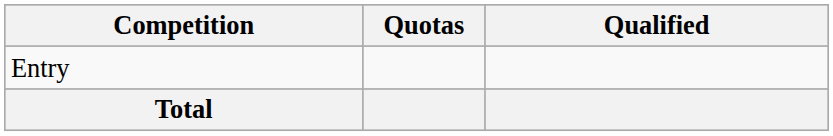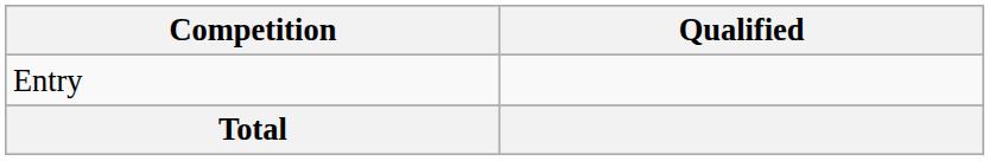- column: Quotas
